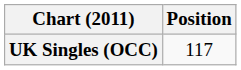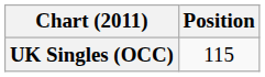UK Singles (OCC) | Position: 117 -> 115
